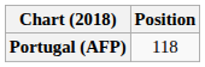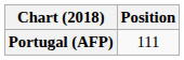Portugal (AFP) | Position: 118 -> 111
